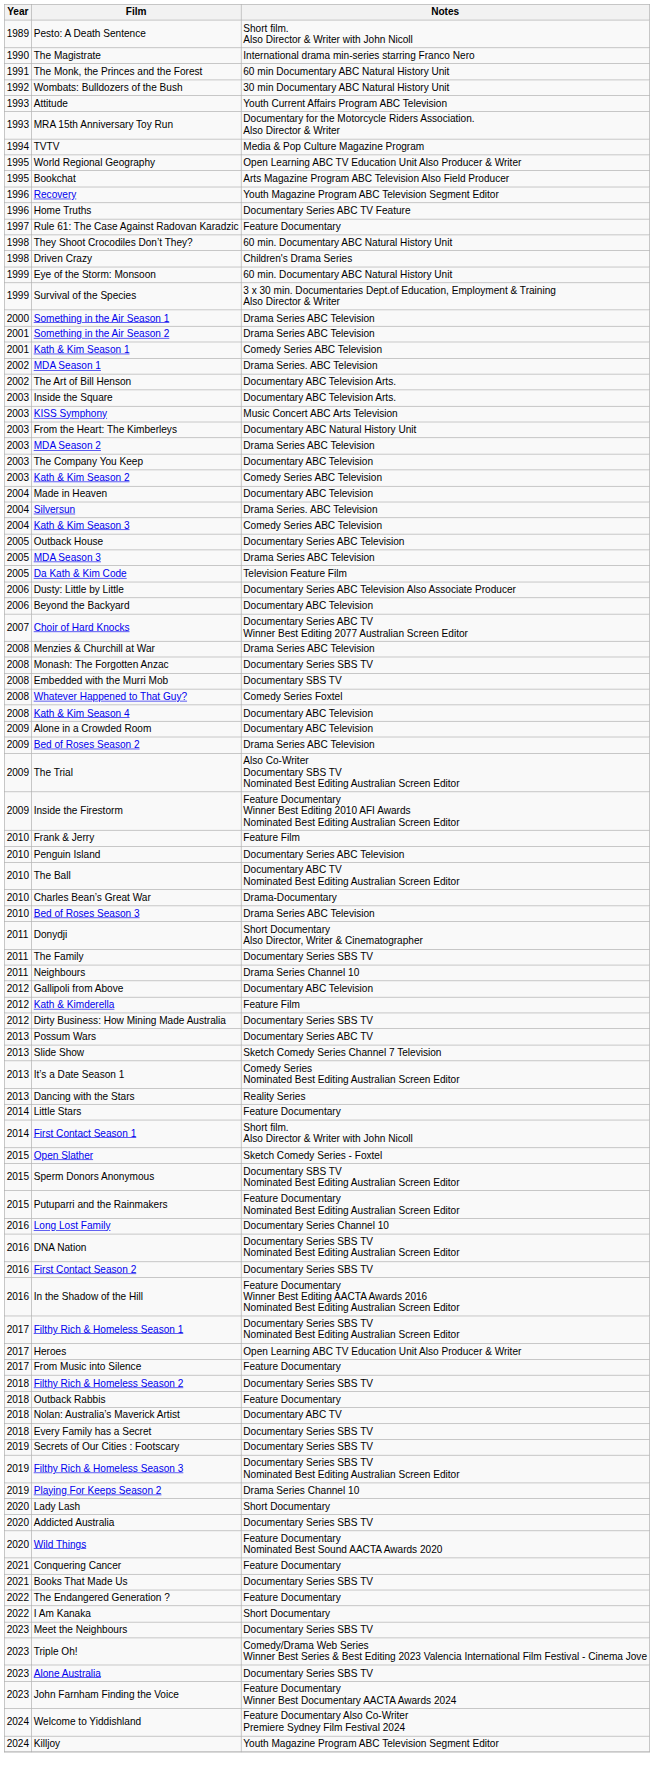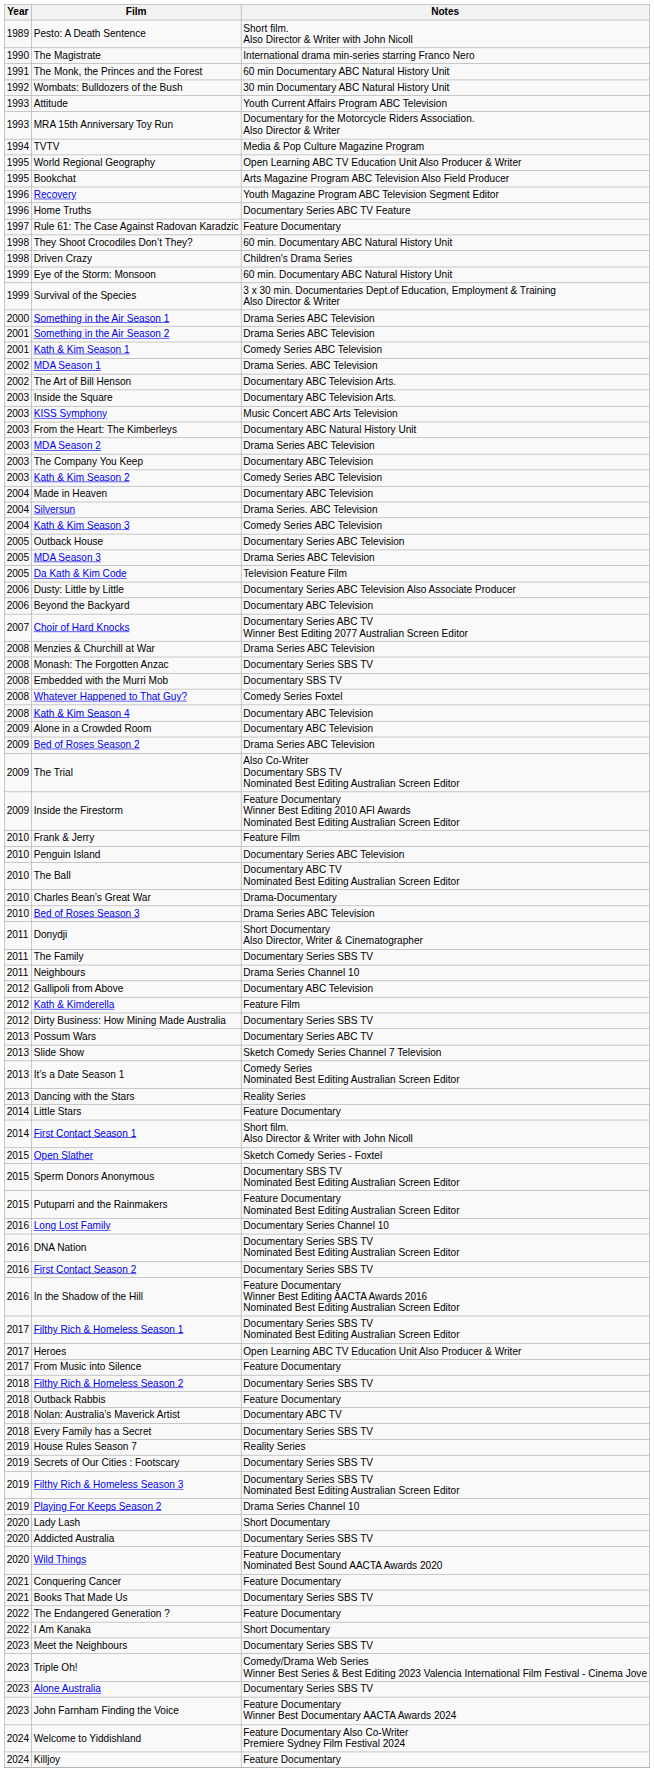+ row: 2019 | House Rules Season 7 | Reality Series
Killjoy | Notes: Youth Magazine Program ABC Television Segment Editor -> Feature Documentary
